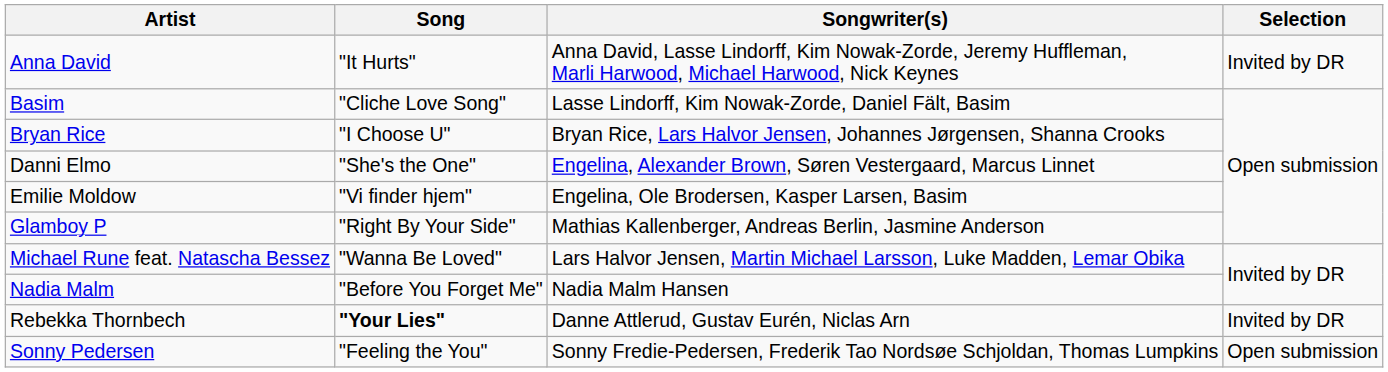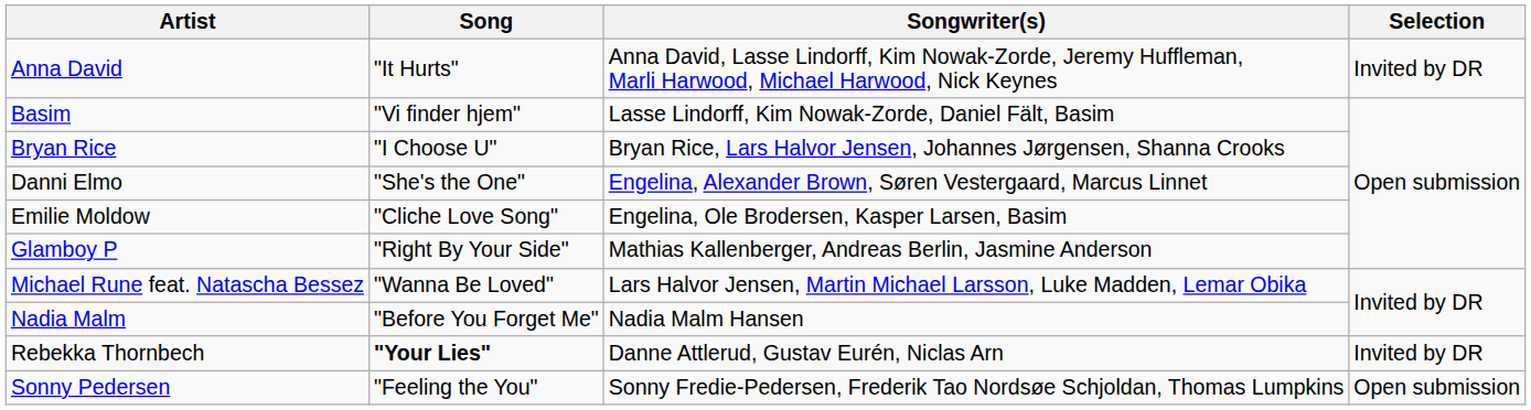Basim | Song: "Cliche Love Song" -> "Vi finder hjem"
Emilie Moldow | Song: "Vi finder hjem" -> "Cliche Love Song"
